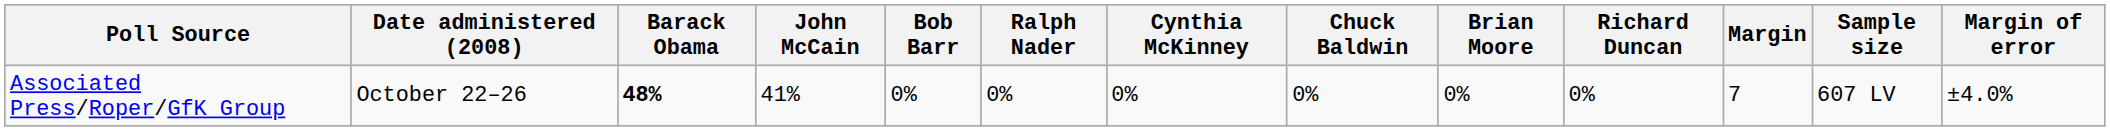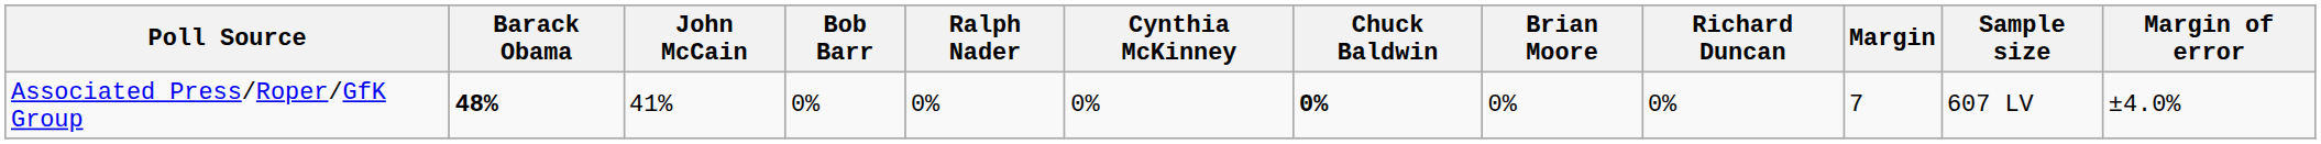- column: Date administered (2008) | October 22–26
Associated Press/Roper/GfK Group | Chuck Baldwin: normal -> bold
